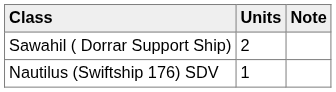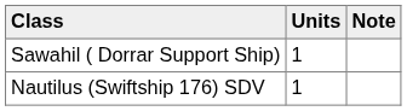Sawahil ( Dorrar Support Ship) | Units: 2 -> 1
